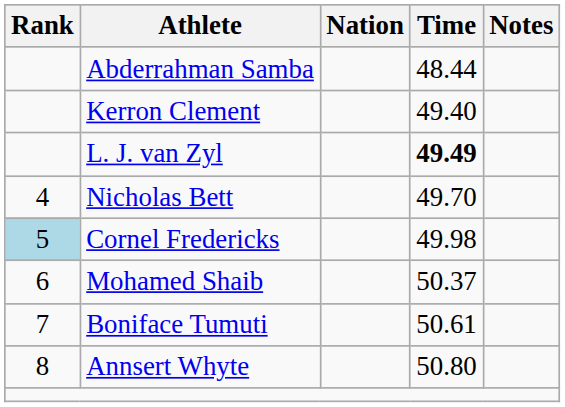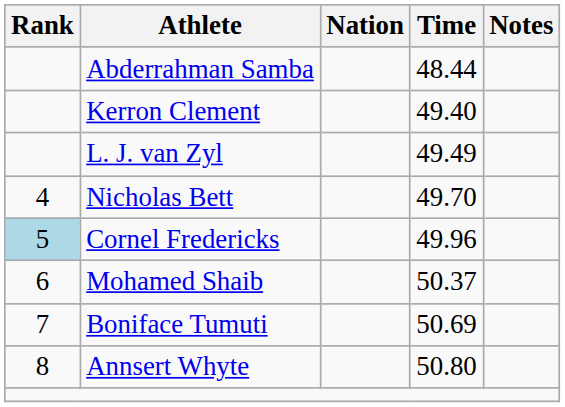L. J. van Zyl | Time: bold -> normal
Cornel Fredericks | Time: 49.98 -> 49.96
Boniface Tumuti | Time: 50.61 -> 50.69
